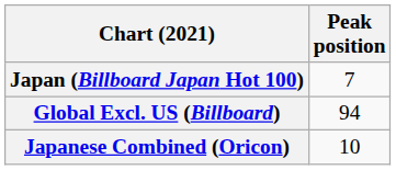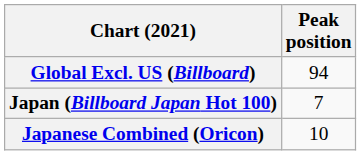rows swapped: Global Excl. US (Billboard) <-> Japan (Billboard Japan Hot 100)
